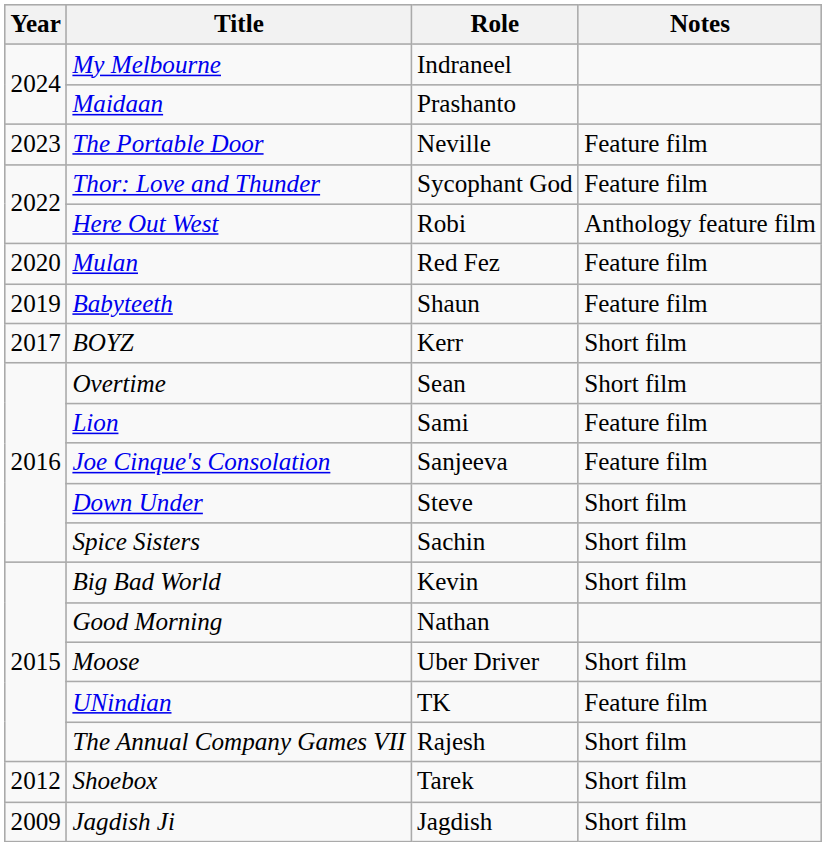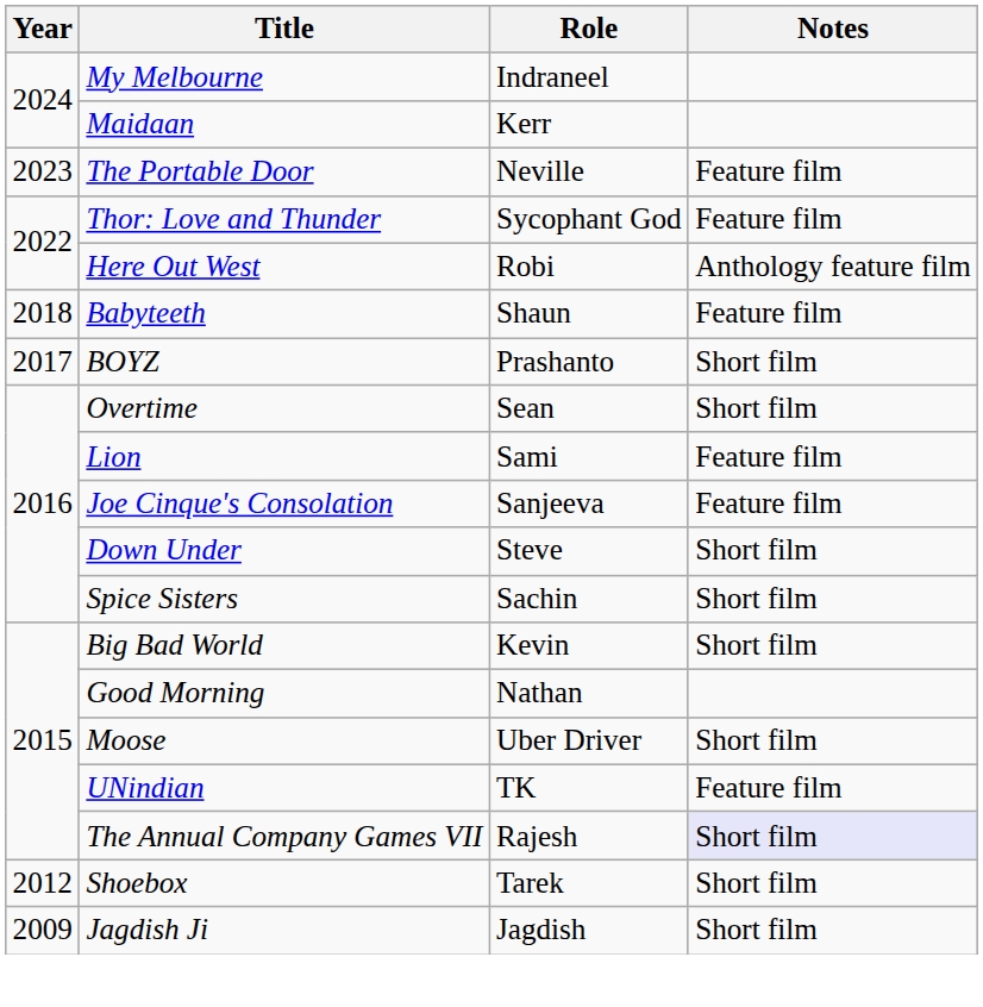Maidaan | Role: Prashanto -> Kerr
- row: 2020 | Mulan | Red Fez | Feature film
Babyteeth | Year: 2019 -> 2018
BOYZ | Role: Kerr -> Prashanto
The Annual Company Games VII | Notes: no background -> lavender background
